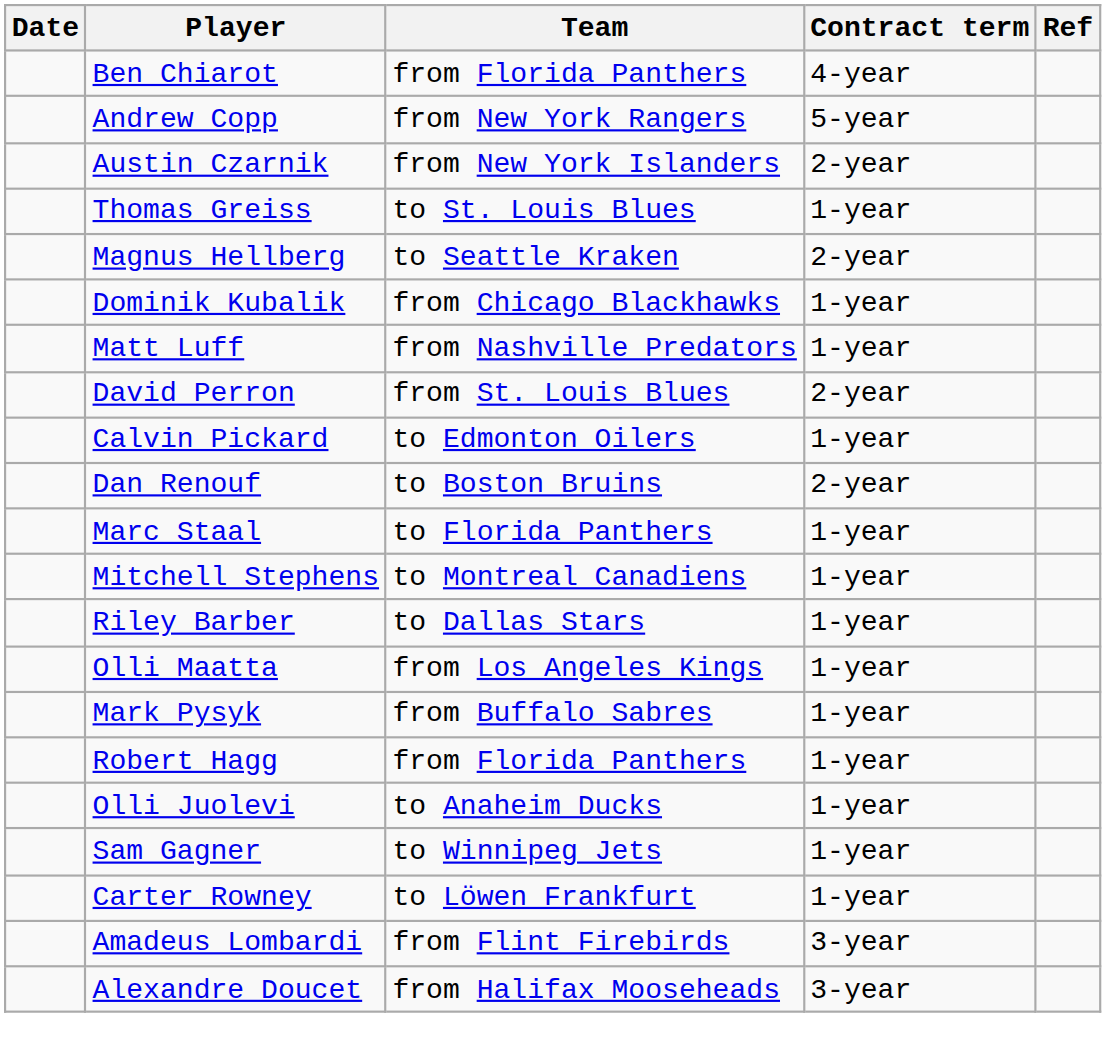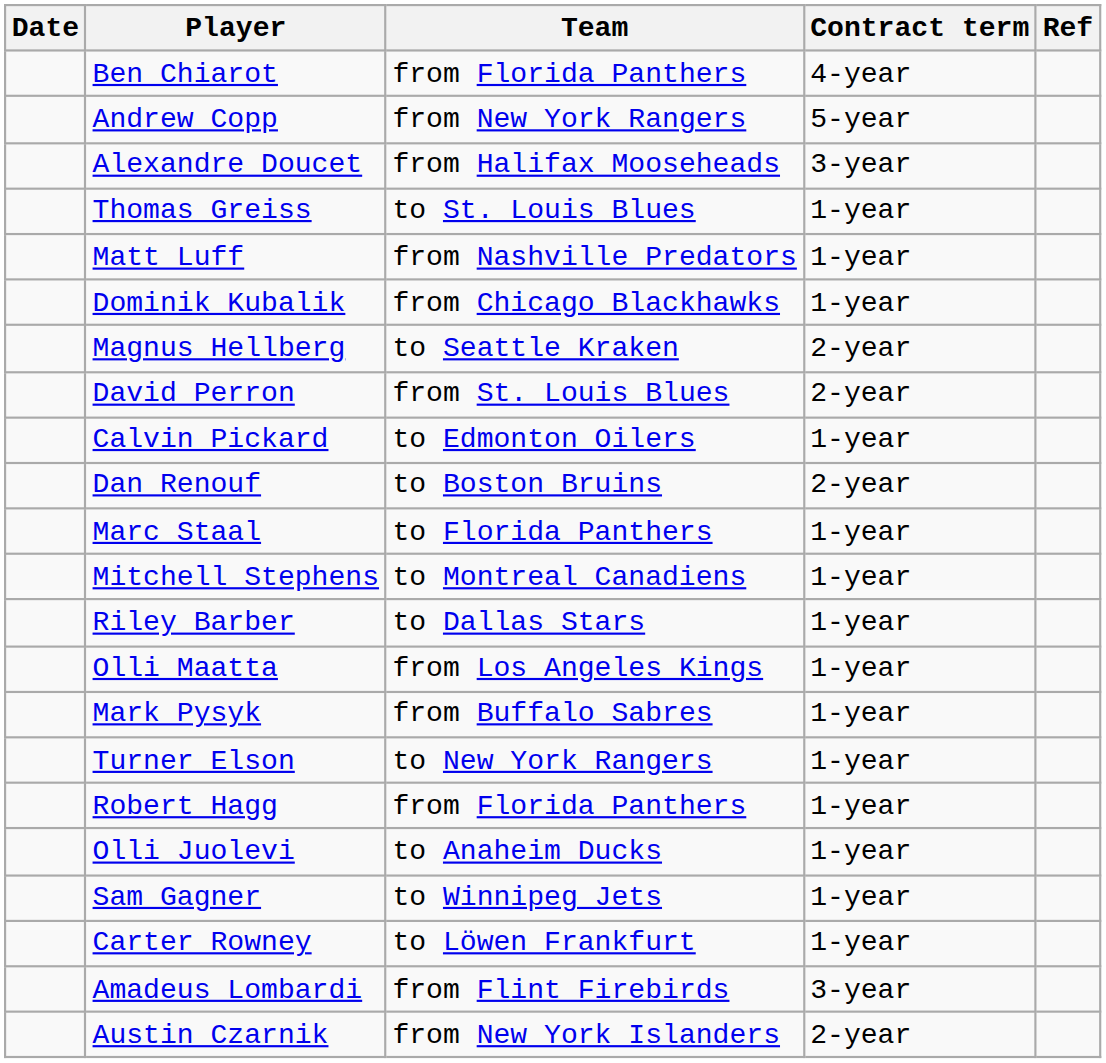rows swapped: Austin Czarnik <-> Alexandre Doucet
rows swapped: Magnus Hellberg <-> Matt Luff
+ row: Turner Elson | to New York Rangers | 1-year
